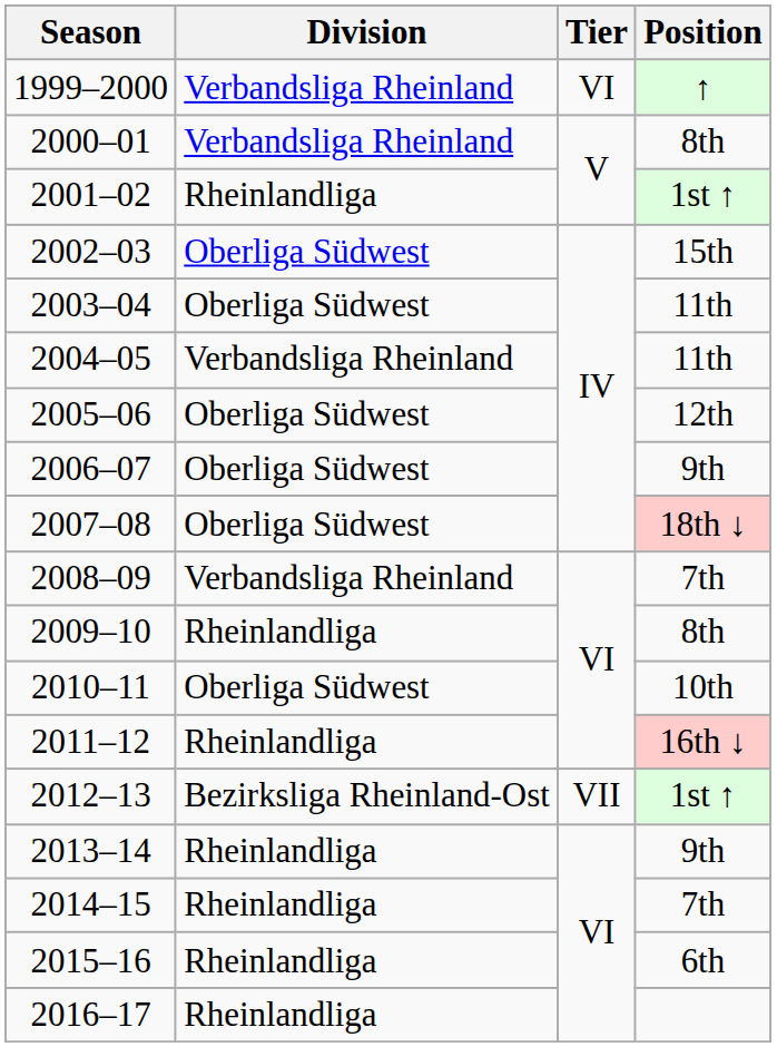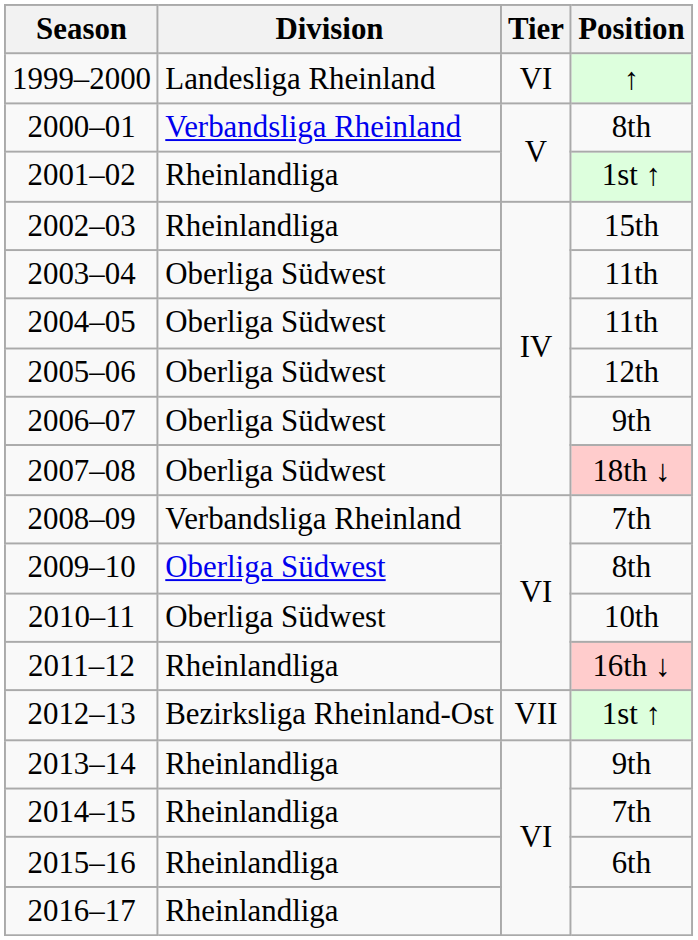1999–2000 | Division: Verbandsliga Rheinland -> Landesliga Rheinland
2002–03 | Division: Oberliga Südwest -> Rheinlandliga
2004–05 | Division: Verbandsliga Rheinland -> Oberliga Südwest
2009–10 | Division: Rheinlandliga -> Oberliga Südwest
